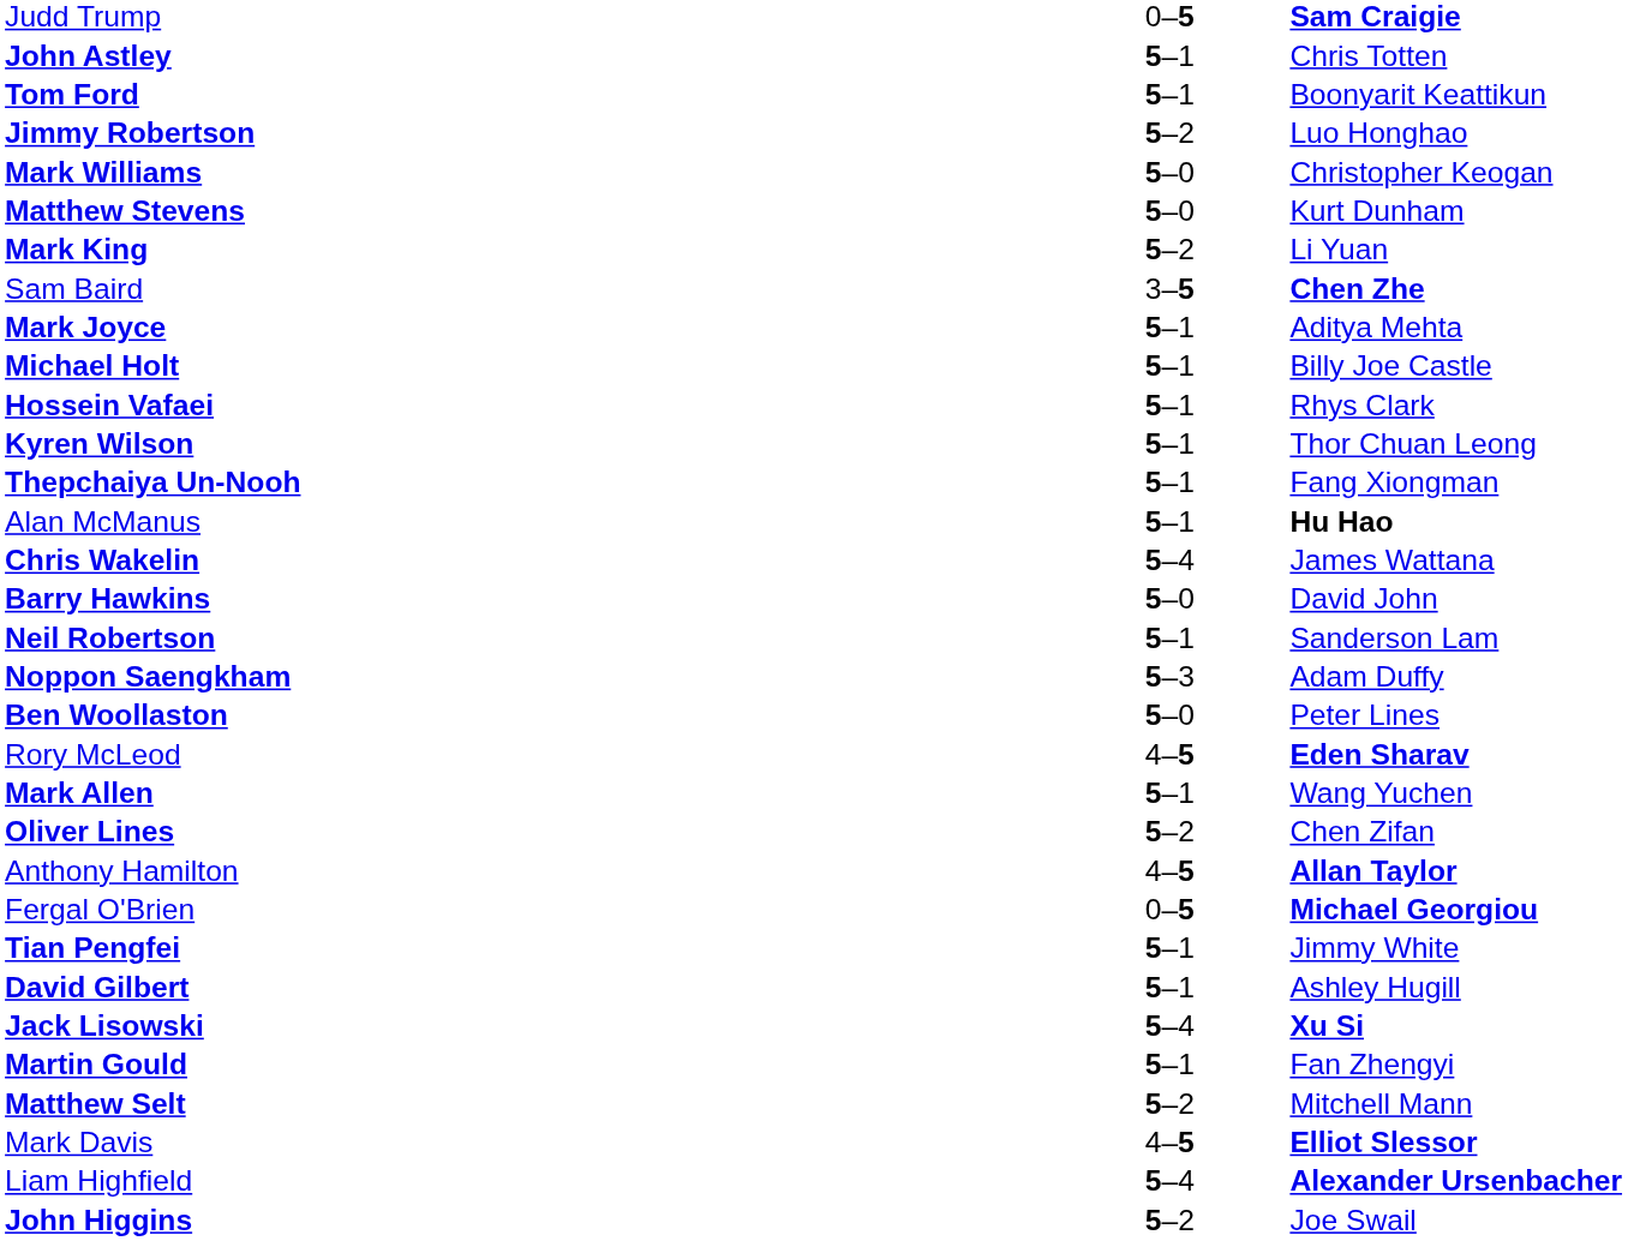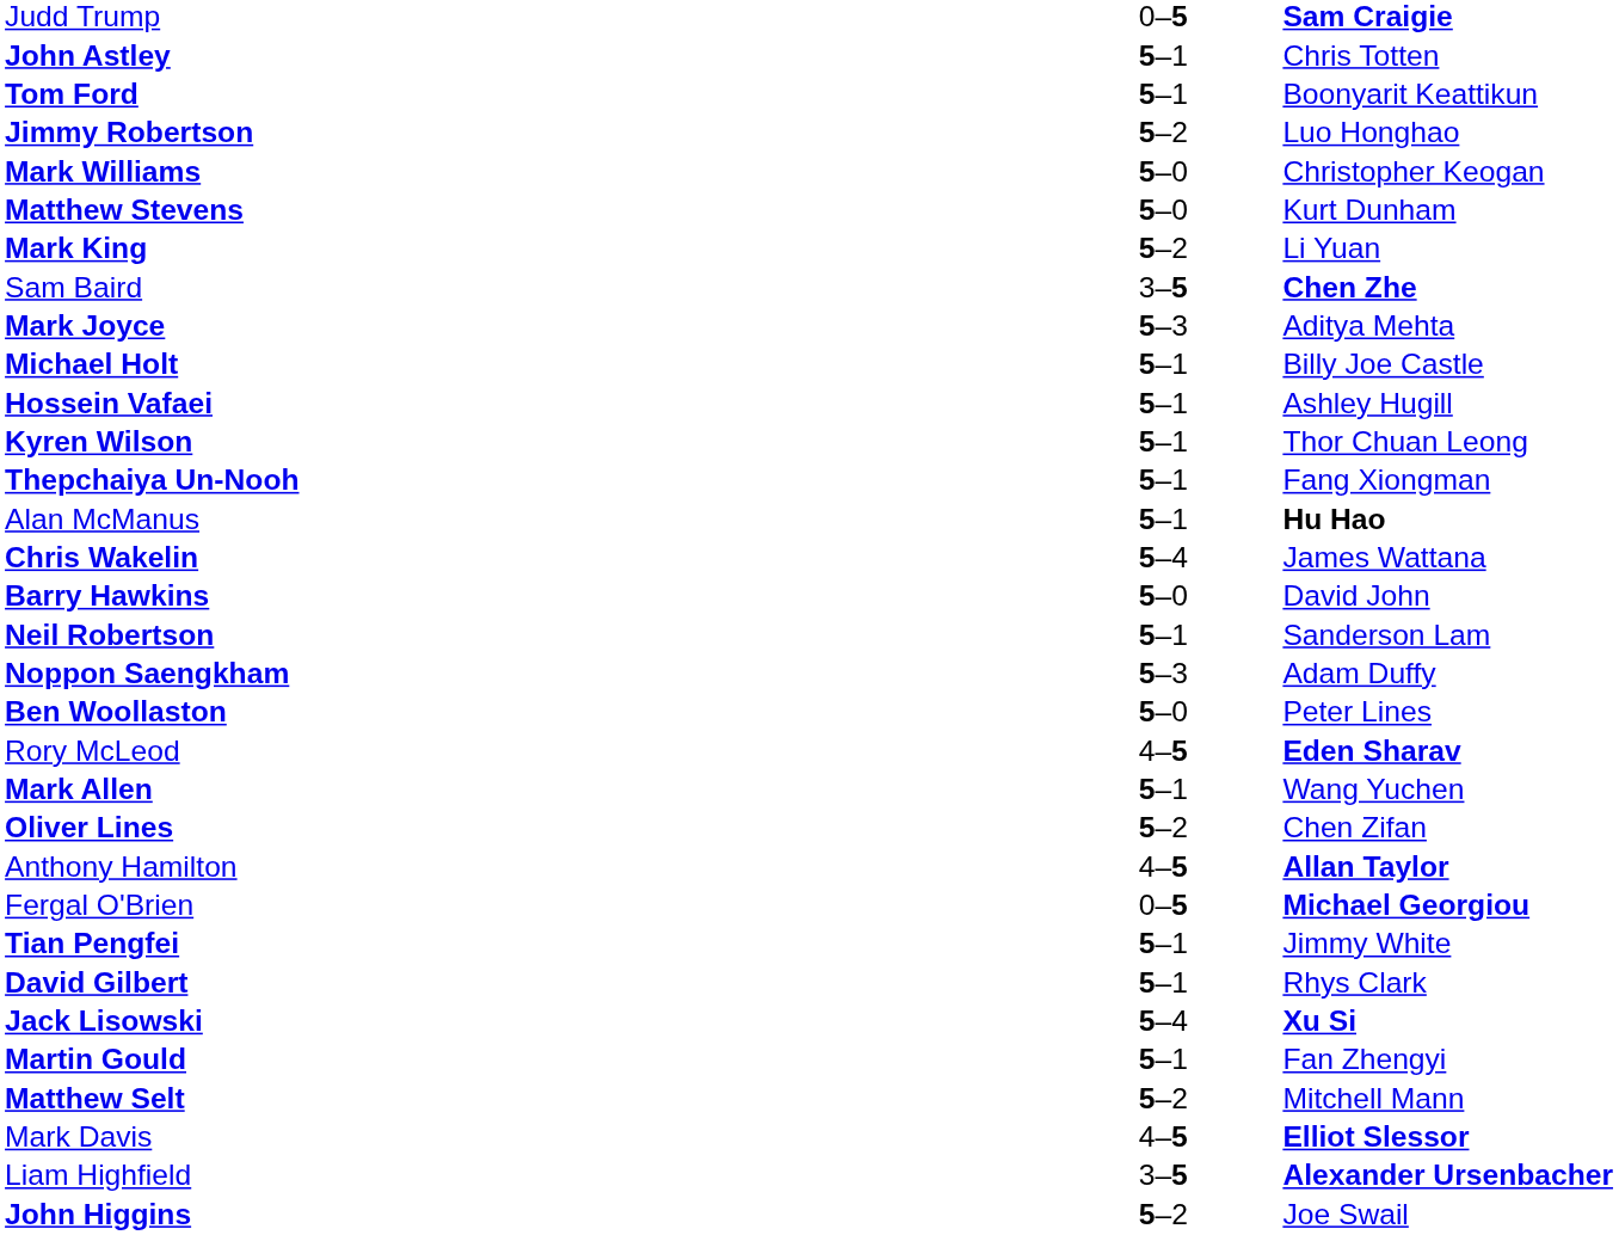Mark Joyce | column 2: 5–1 -> 5–3
Hossein Vafaei | column 3: Rhys Clark -> Ashley Hugill
David Gilbert | column 3: Ashley Hugill -> Rhys Clark
Liam Highfield | column 2: 5–4 -> 3–5
